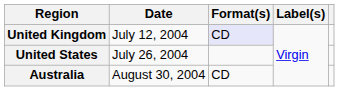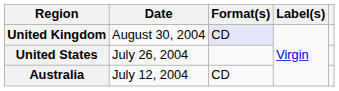United Kingdom | Date: July 12, 2004 -> August 30, 2004
Australia | Date: August 30, 2004 -> July 12, 2004
